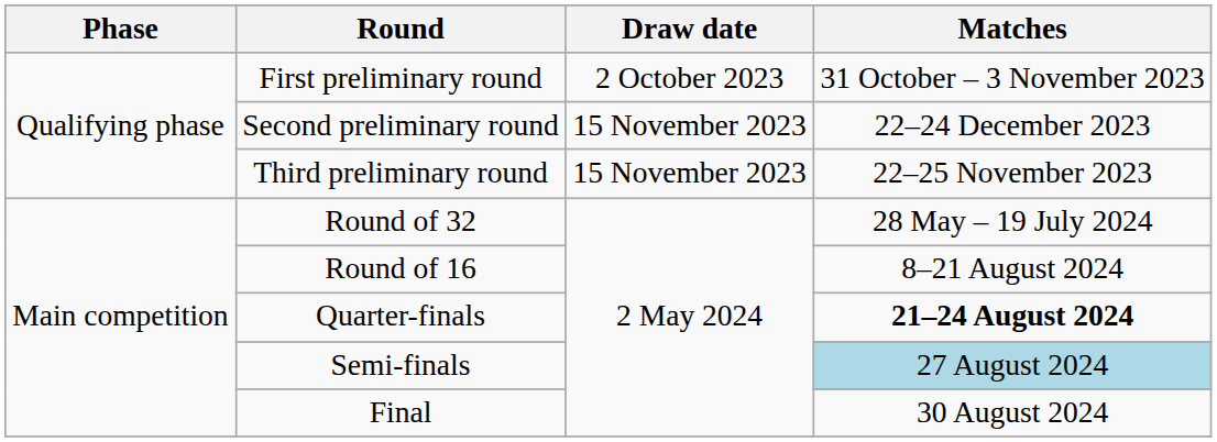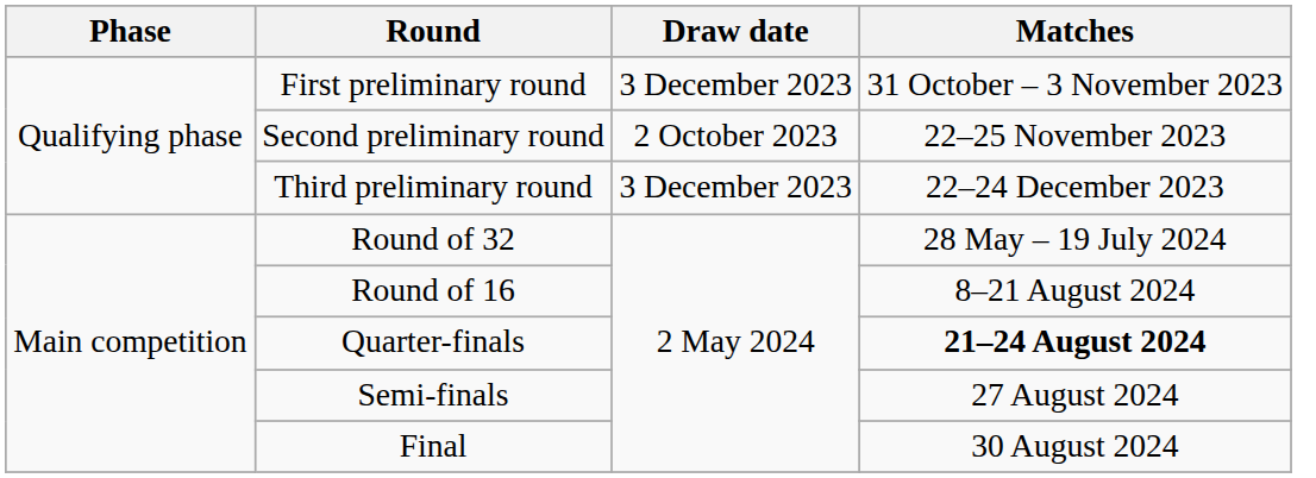First preliminary round | Draw date: 2 October 2023 -> 3 December 2023
Second preliminary round | Draw date: 15 November 2023 -> 2 October 2023
Second preliminary round | Matches: 22–24 December 2023 -> 22–25 November 2023
Third preliminary round | Draw date: 15 November 2023 -> 3 December 2023
Third preliminary round | Matches: 22–25 November 2023 -> 22–24 December 2023
Semi-finals | Matches: lightblue background -> no background
